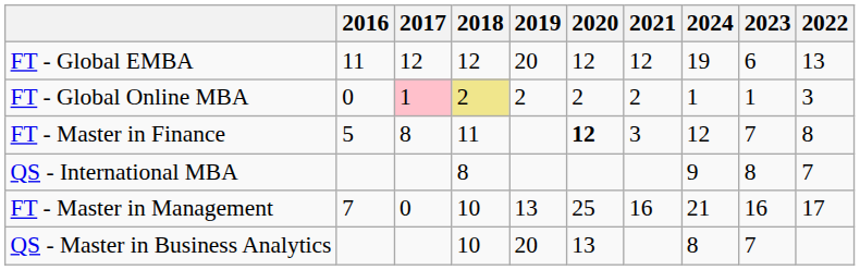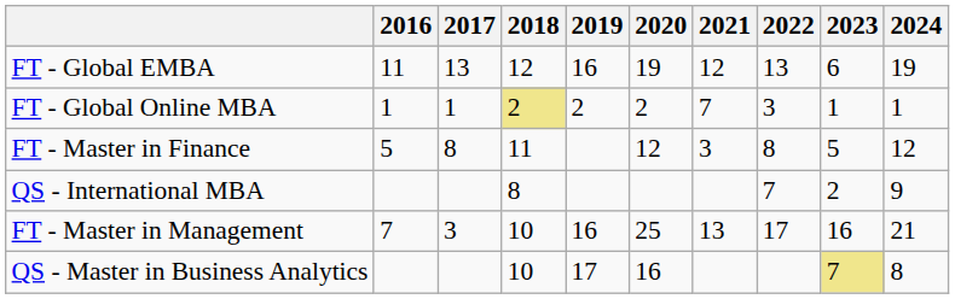columns swapped: 2022 <-> 2024
FT - Global EMBA | 2017: 12 -> 13
FT - Global EMBA | 2019: 20 -> 16
FT - Global EMBA | 2020: 12 -> 19
FT - Global Online MBA | 2016: 0 -> 1
FT - Global Online MBA | 2017: pink background -> no background
FT - Global Online MBA | 2021: 2 -> 7
FT - Master in Finance | 2020: bold -> normal
FT - Master in Finance | 2023: 7 -> 5
QS - International MBA | 2023: 8 -> 2
FT - Master in Management | 2017: 0 -> 3
FT - Master in Management | 2019: 13 -> 16
FT - Master in Management | 2021: 16 -> 13
QS - Master in Business Analytics | 2019: 20 -> 17
QS - Master in Business Analytics | 2020: 13 -> 16
QS - Master in Business Analytics | 2023: no background -> khaki background
